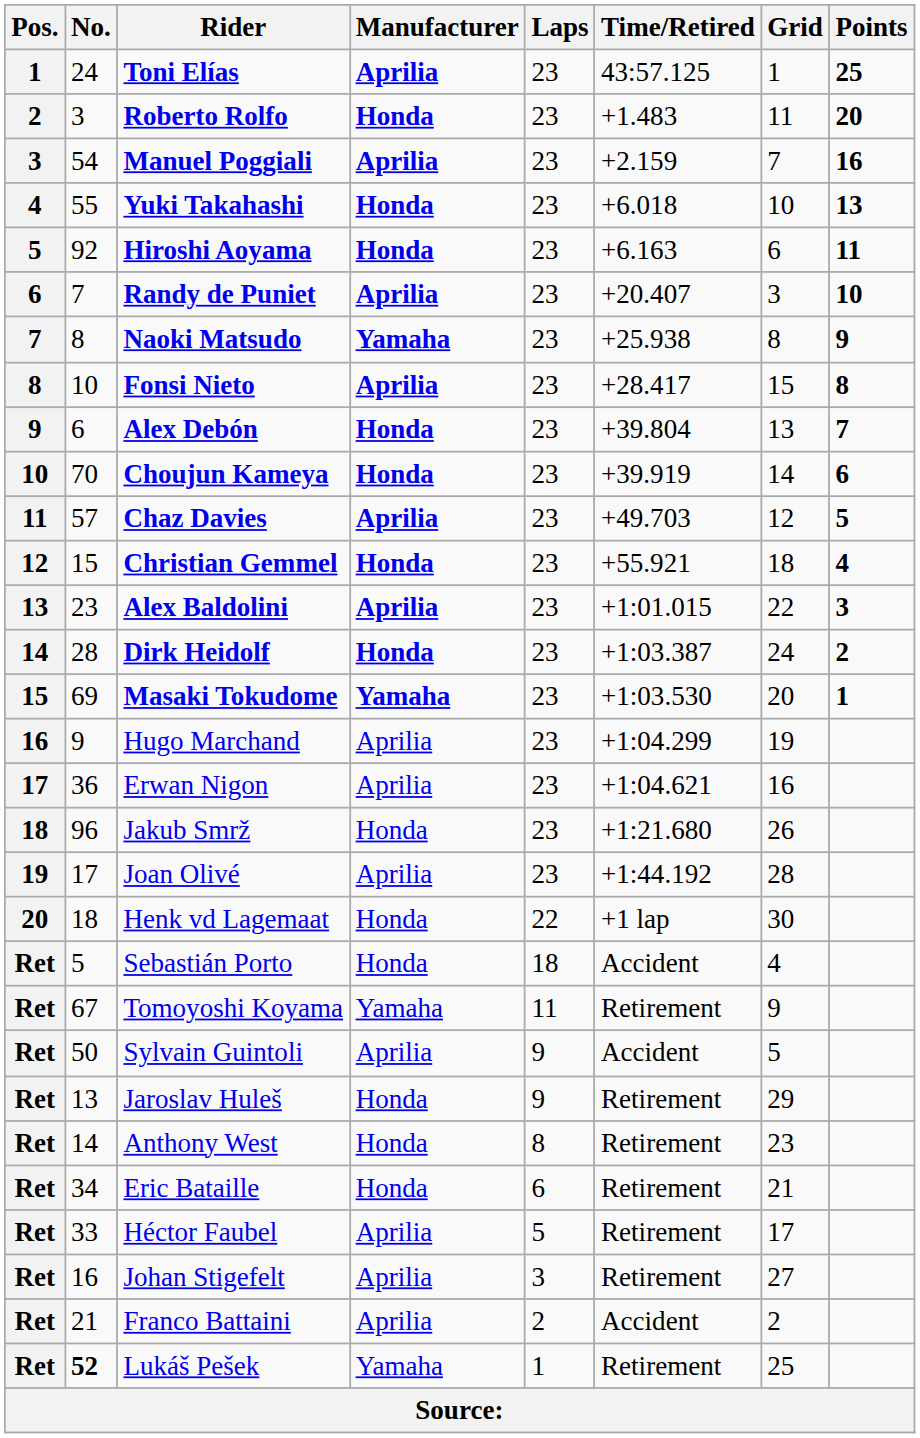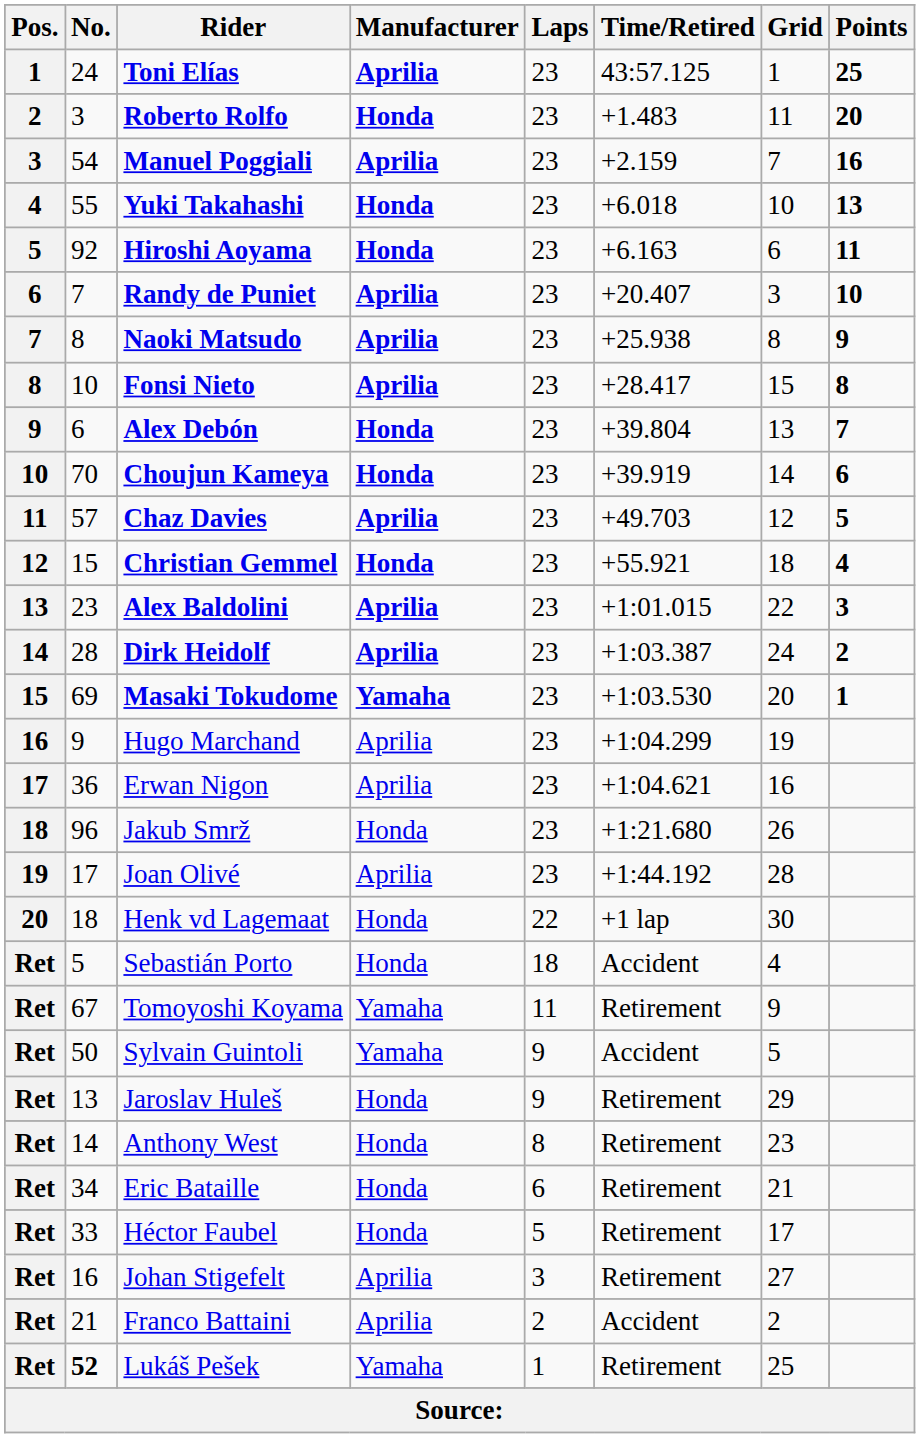Naoki Matsudo | Manufacturer: Yamaha -> Aprilia
Dirk Heidolf | Manufacturer: Honda -> Aprilia
Sylvain Guintoli | Manufacturer: Aprilia -> Yamaha
Héctor Faubel | Manufacturer: Aprilia -> Honda
